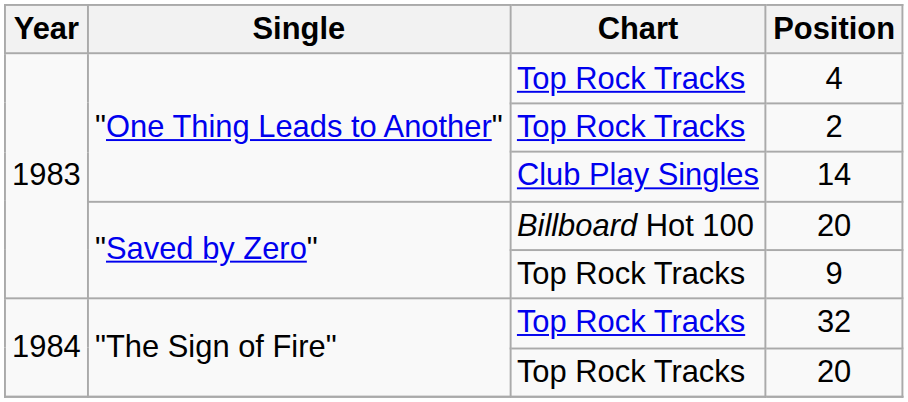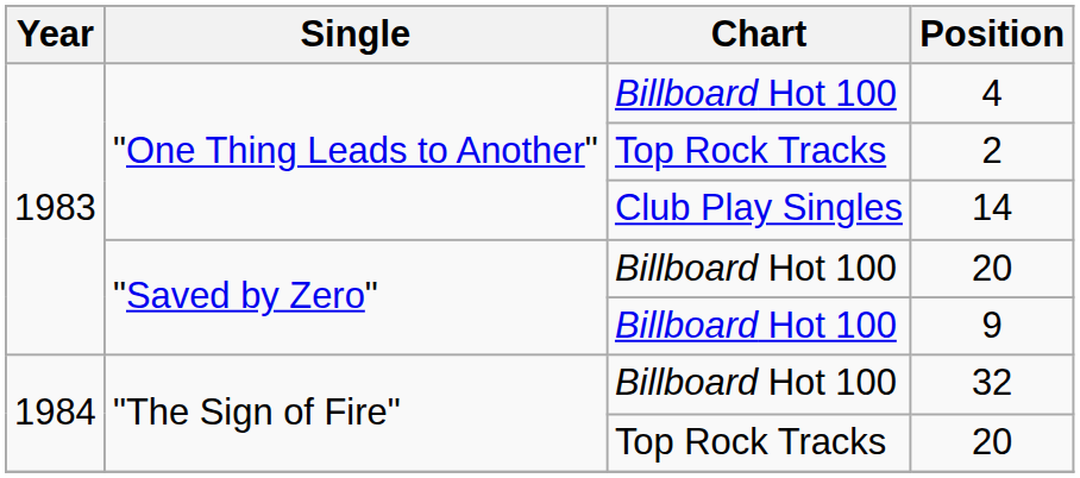4 | Chart: Top Rock Tracks -> Billboard Hot 100
9 | Chart: Top Rock Tracks -> Billboard Hot 100
32 | Chart: Top Rock Tracks -> Billboard Hot 100
